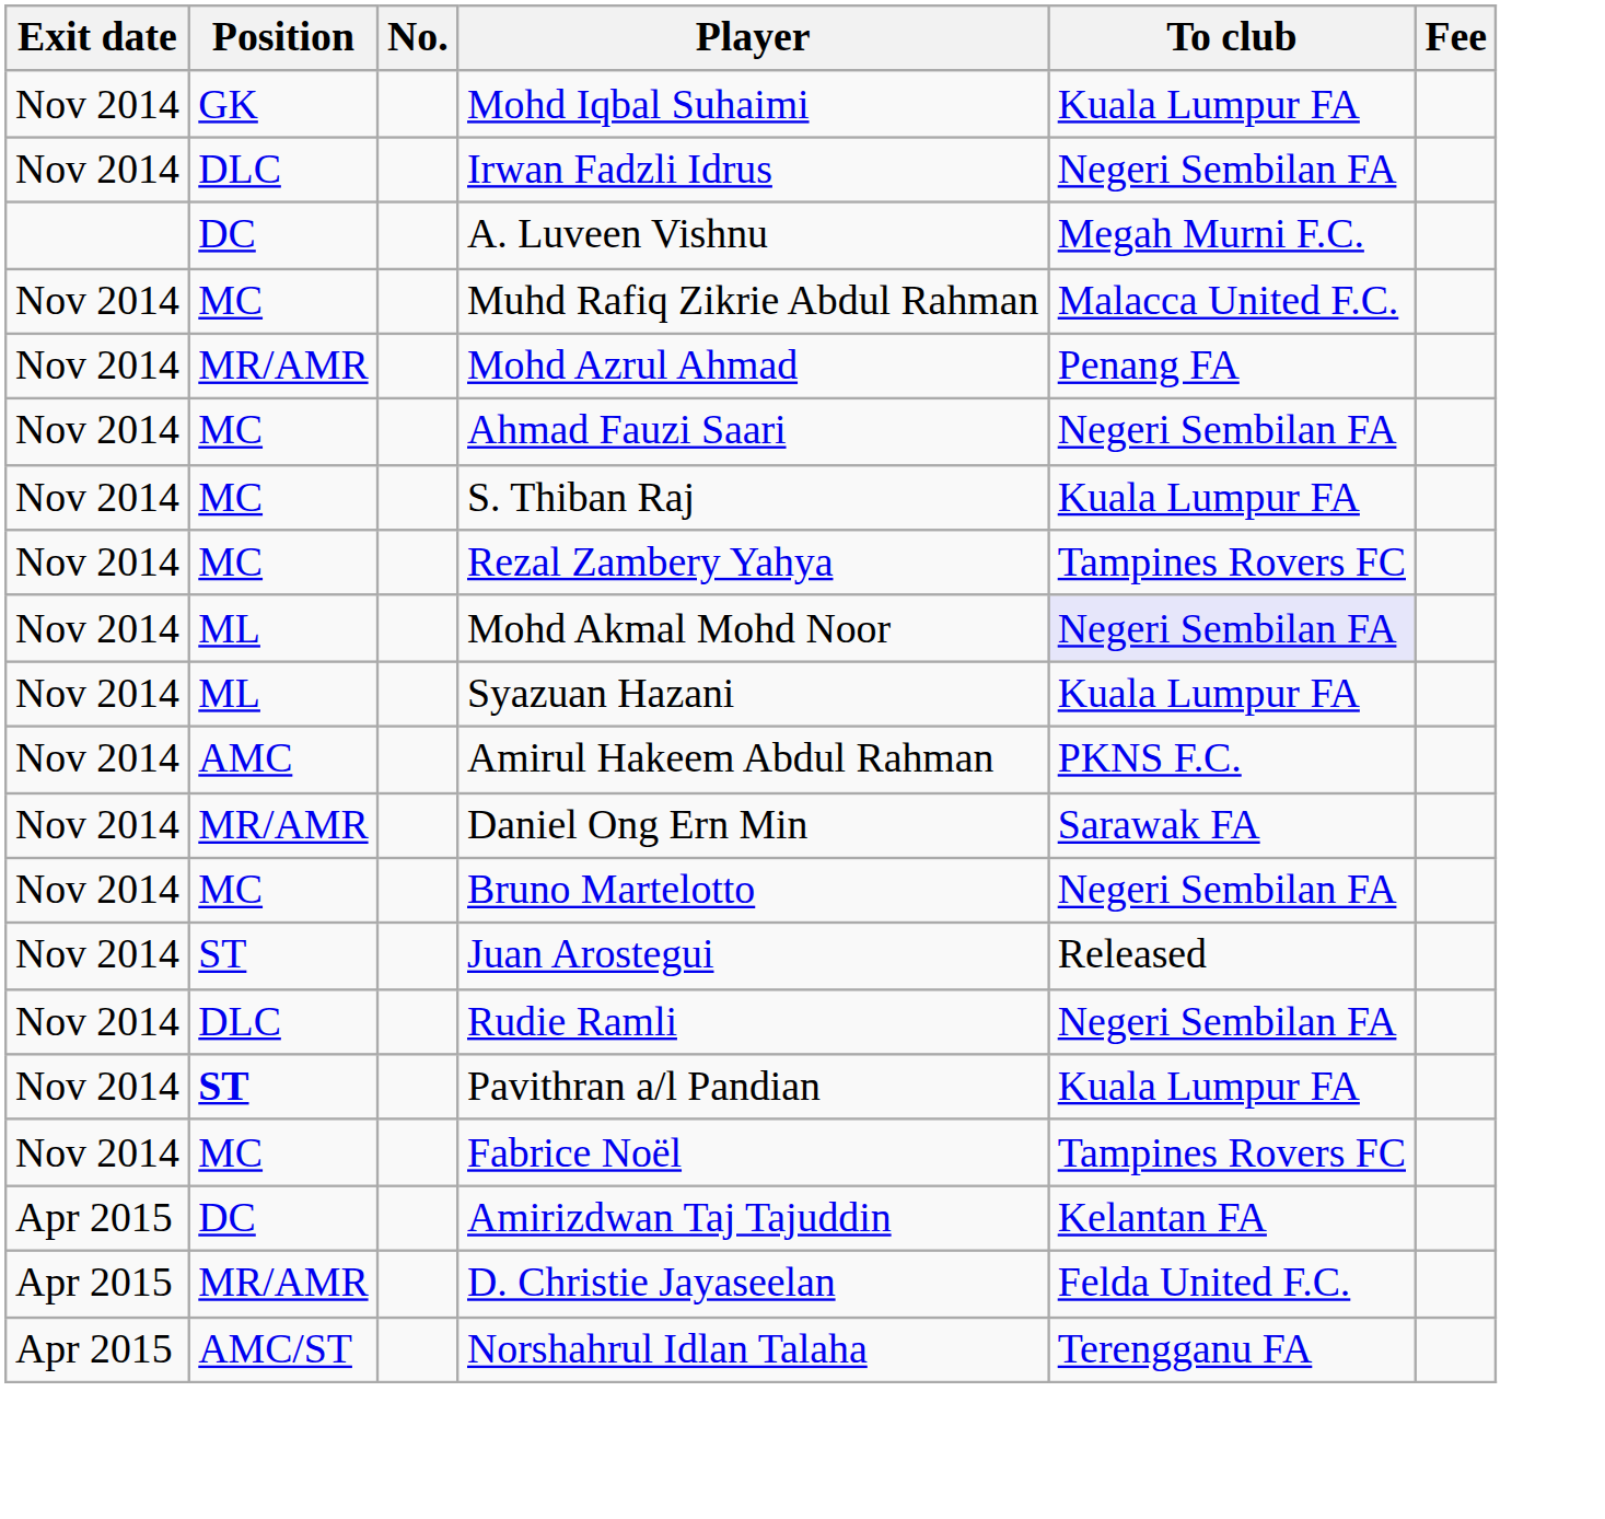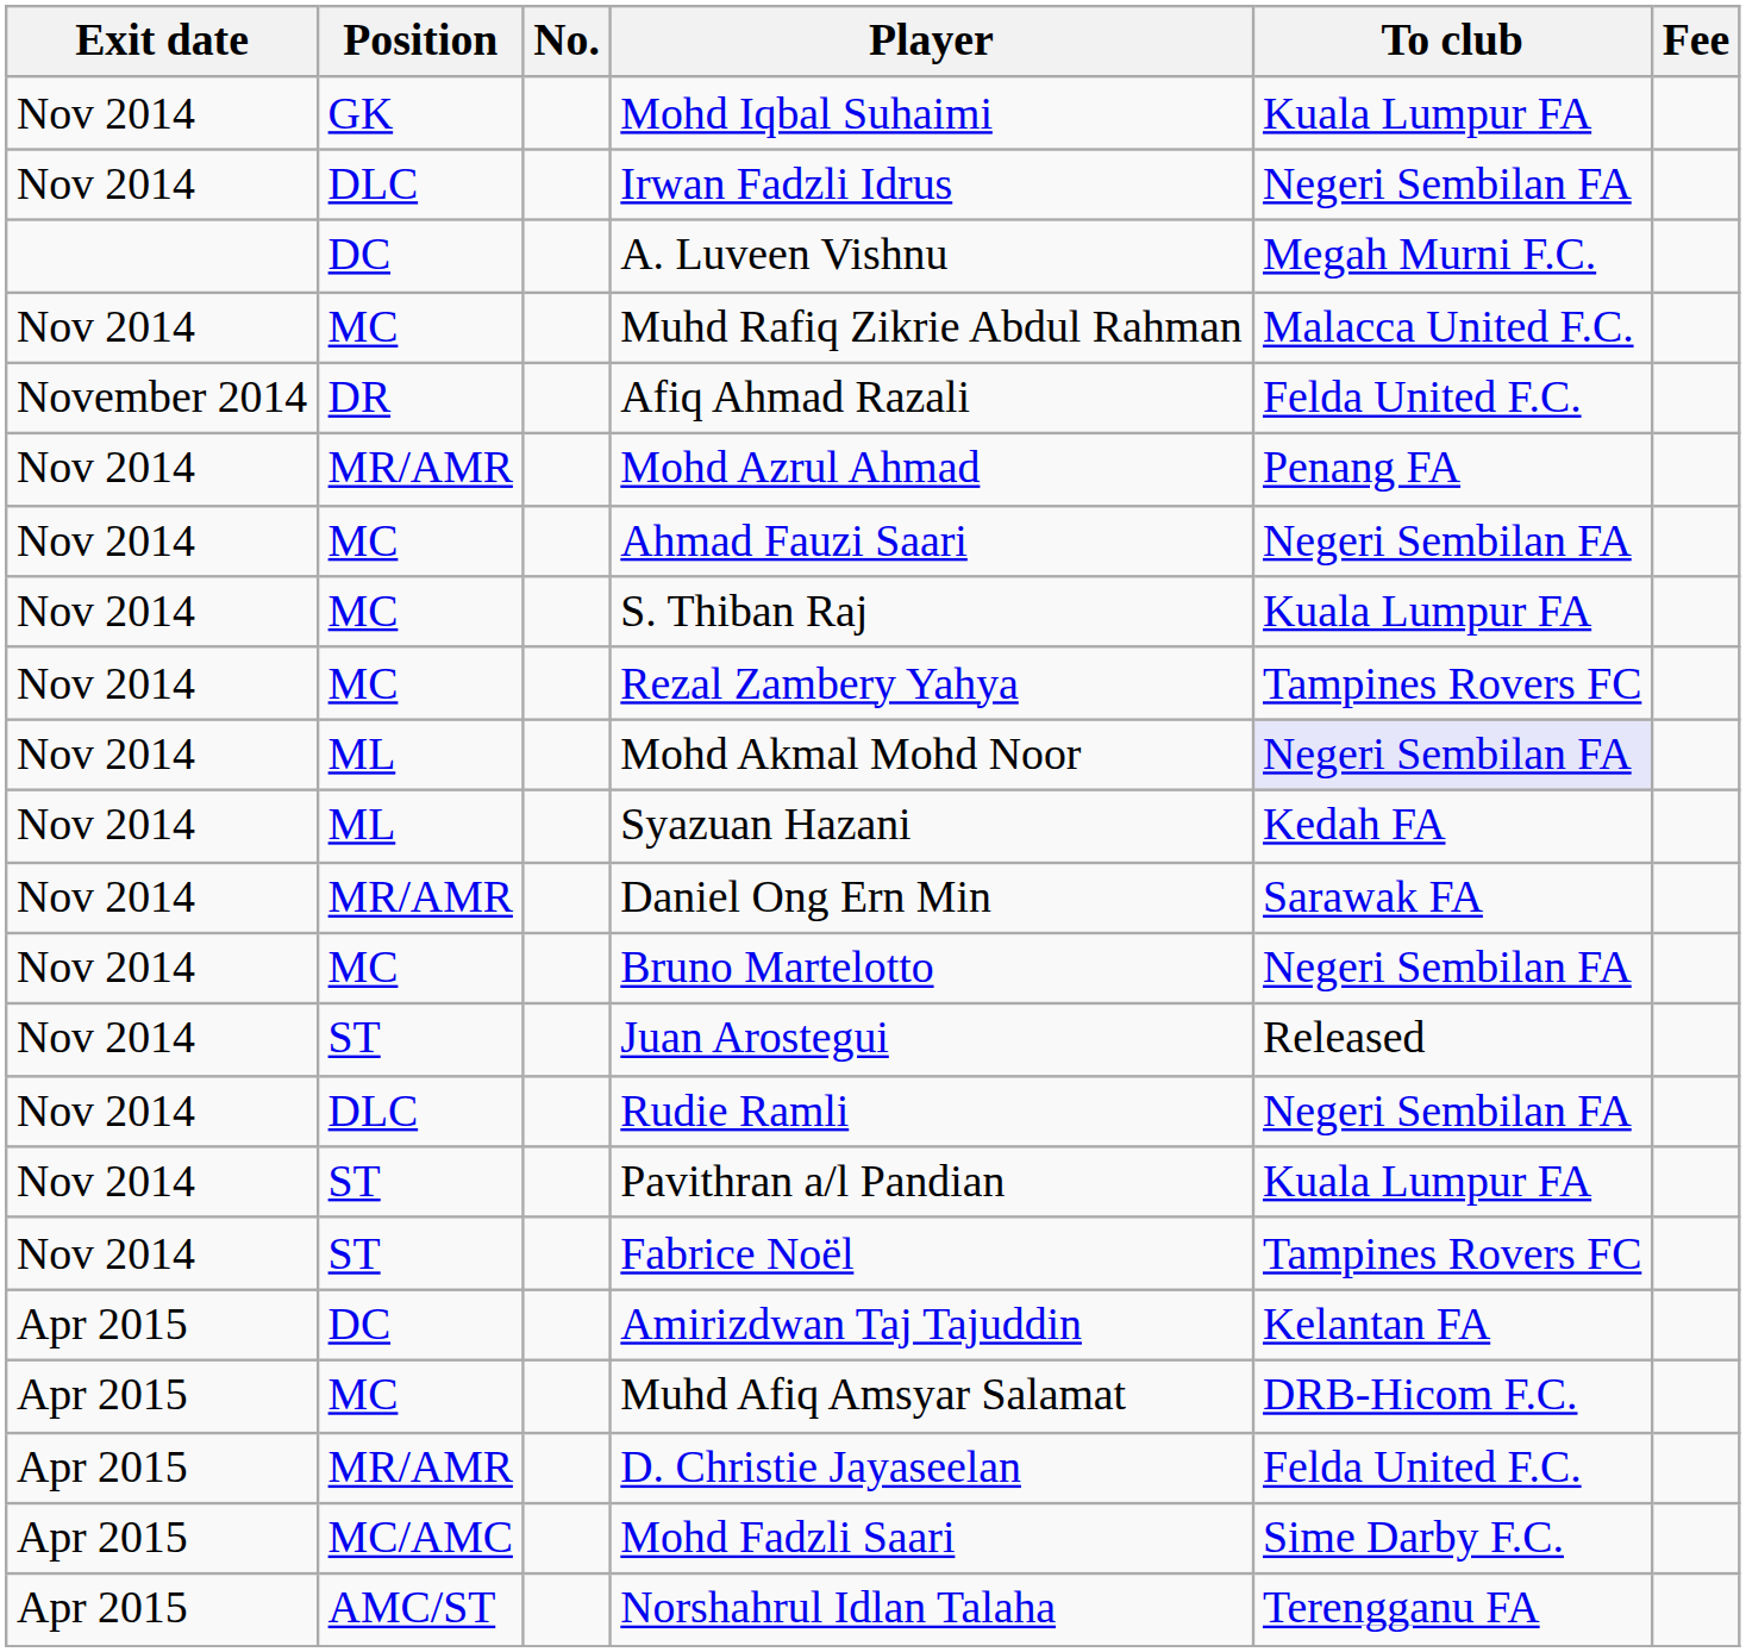+ row: November 2014 | DR | Afiq Ahmad Razali | Felda United F.C.
Syazuan Hazani | To club: Kuala Lumpur FA -> Kedah FA
- row: Nov 2014 | AMC | Amirul Hakeem Abdul Rahman | PKNS F.C.
Pavithran a/l Pandian | Position: bold -> normal
Fabrice Noël | Position: MC -> ST
+ row: Apr 2015 | MC | Muhd Afiq Amsyar Salamat | DRB-Hicom F.C.
+ row: Apr 2015 | MC/AMC | Mohd Fadzli Saari | Sime Darby F.C.
